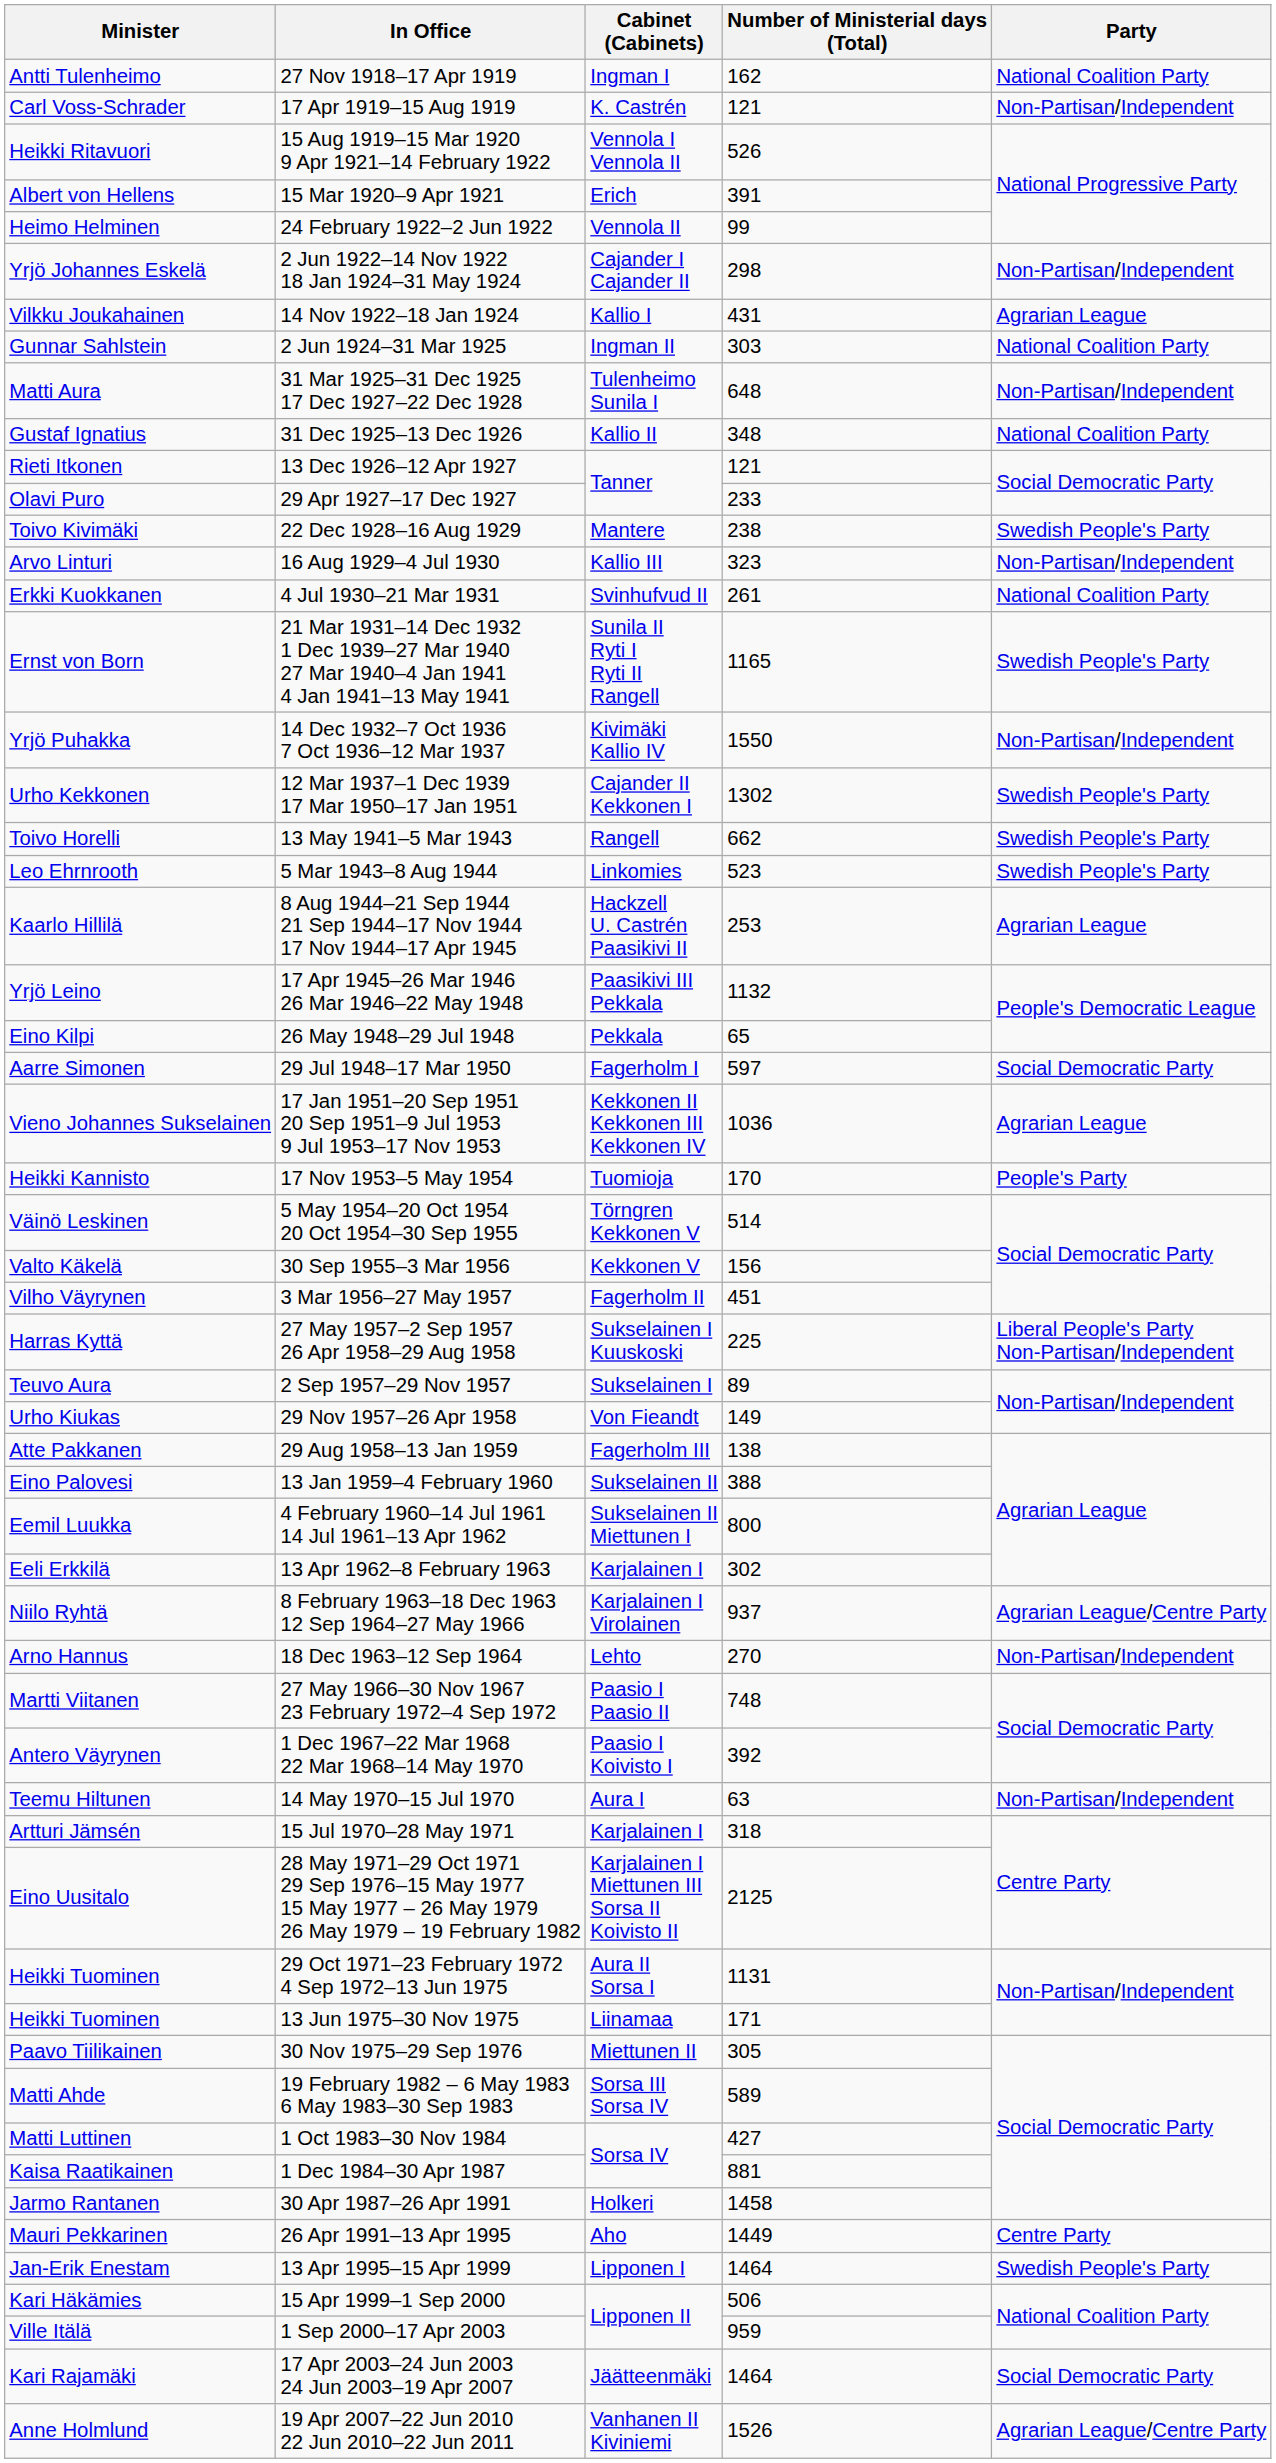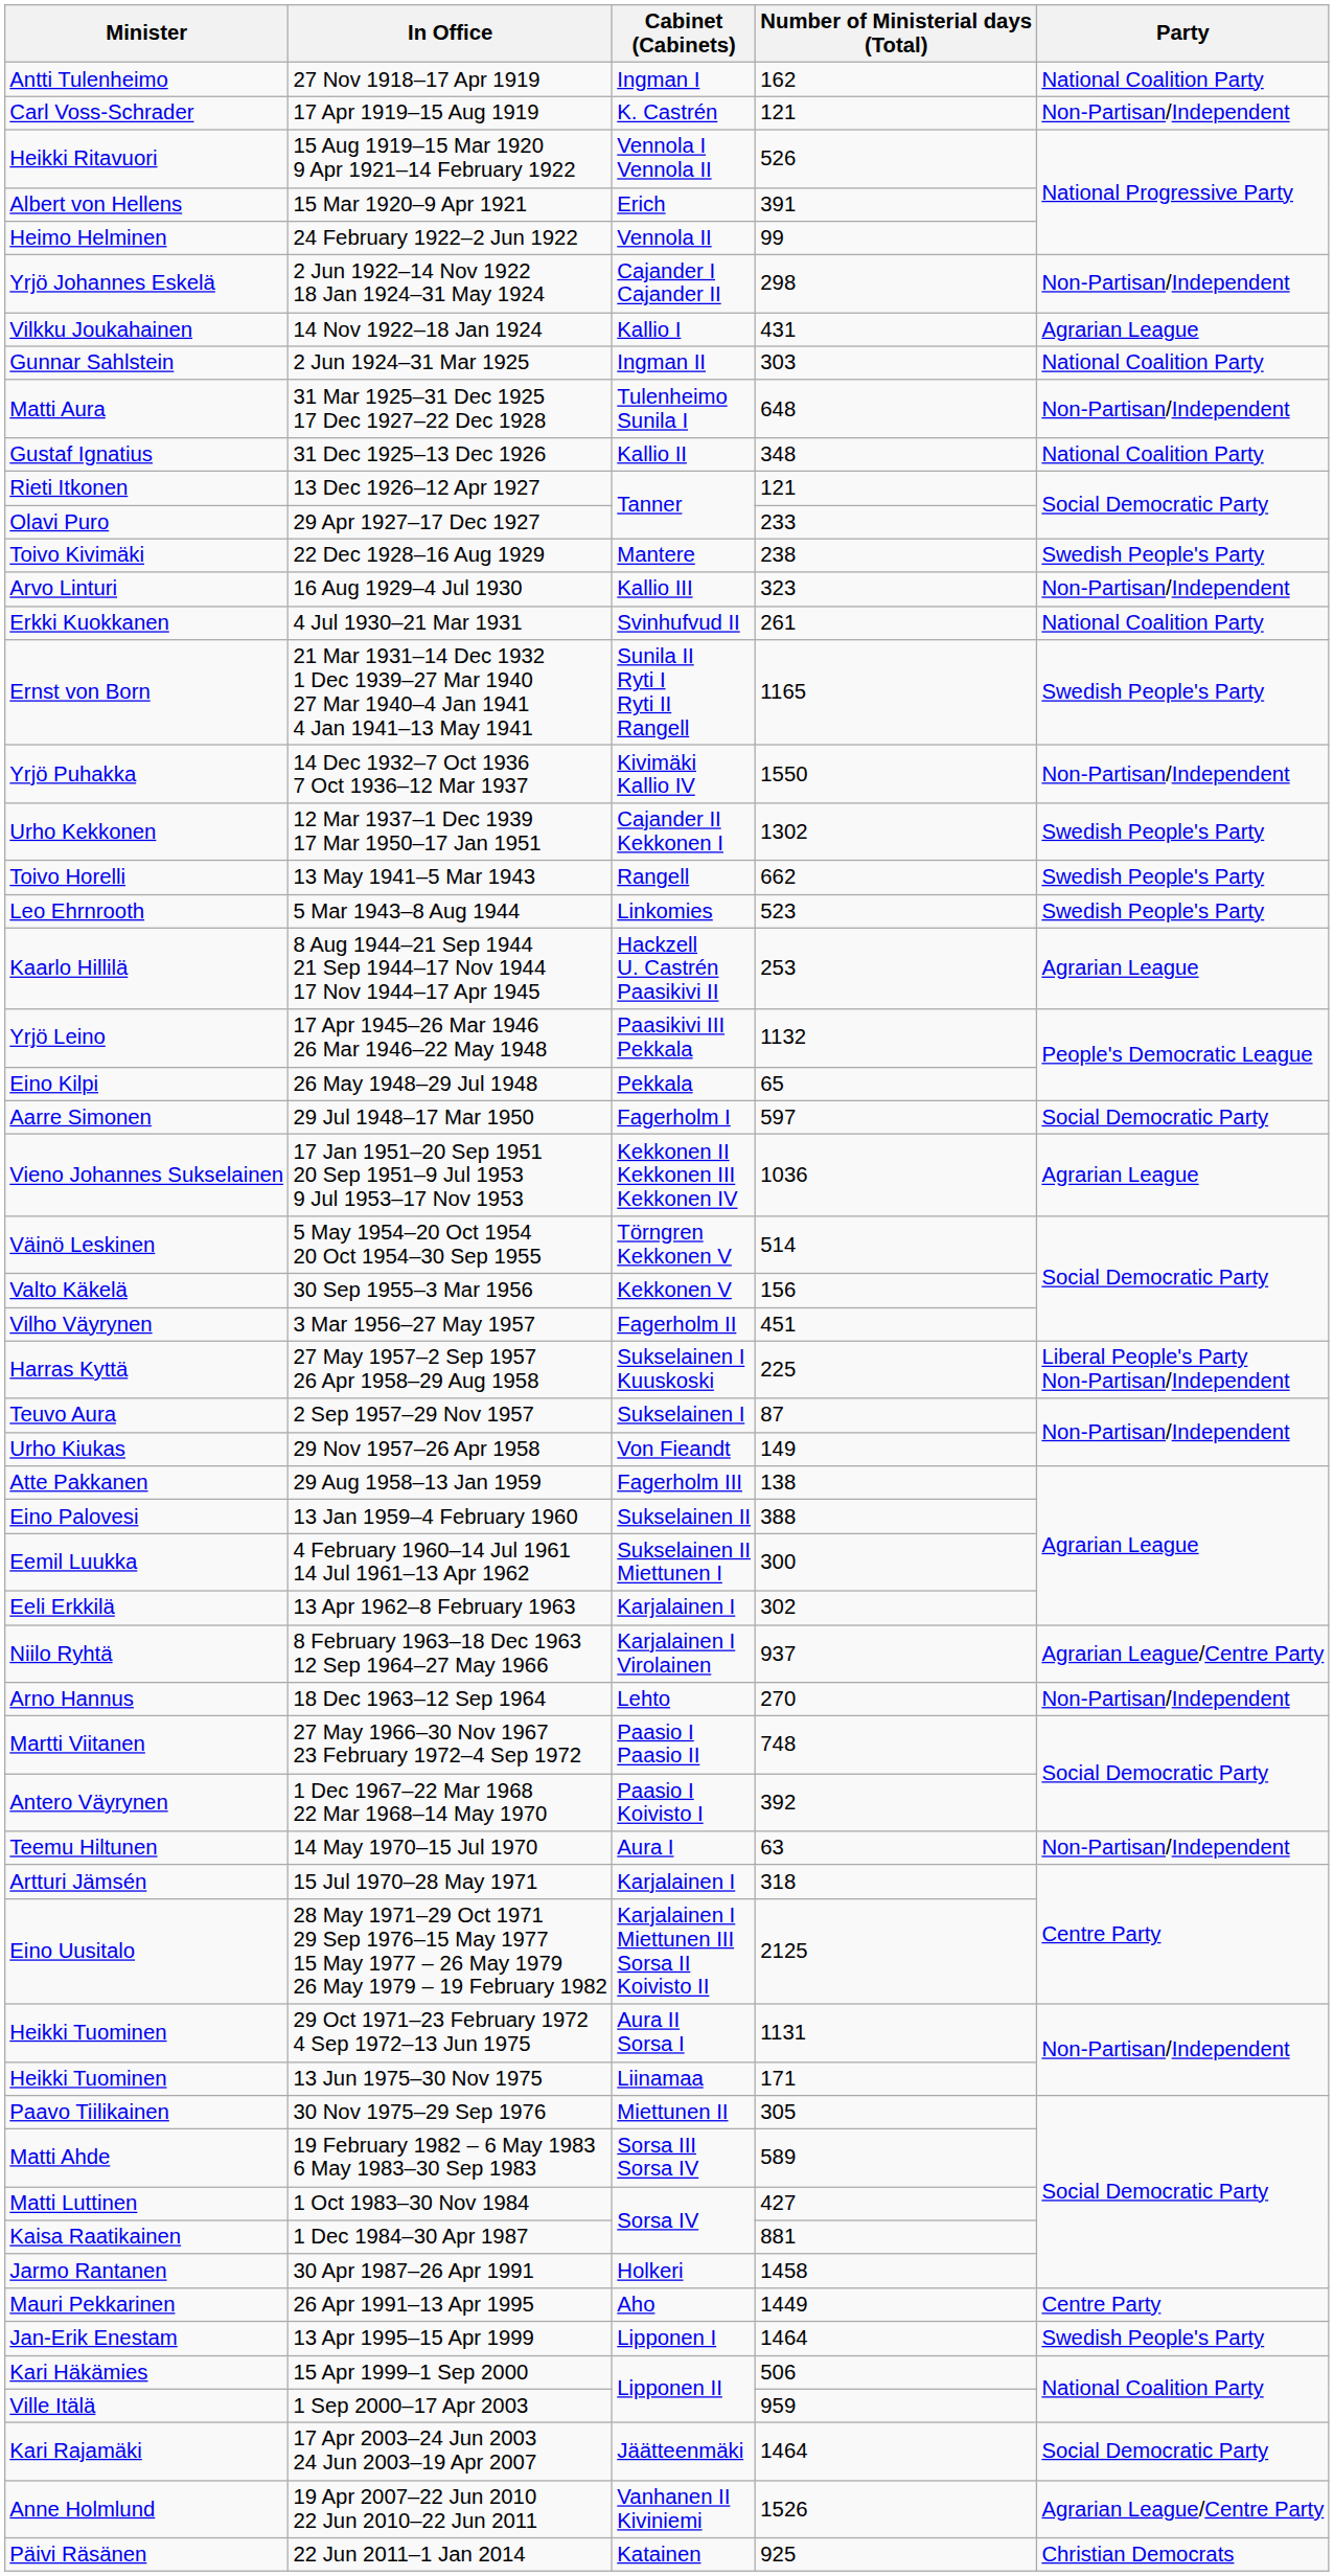- row: Heikki Kannisto | 17 Nov 1953–5 May 1954 | Tuomioja | 170 | People's Party
2 Sep 1957–29 Nov 1957 | Number of Ministerial days (Total): 89 -> 87
4 February 1960–14 Jul 1961 14 Jul 1961–13 Apr 1962 | Number of Ministerial days (Total): 800 -> 300
+ row: Päivi Räsänen | 22 Jun 2011–1 Jan 2014 | Katainen | 925 | Christian Democrats
